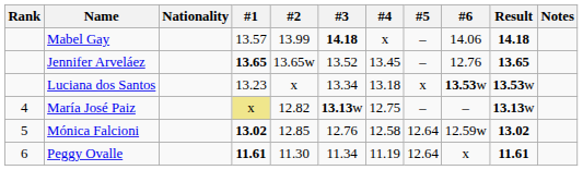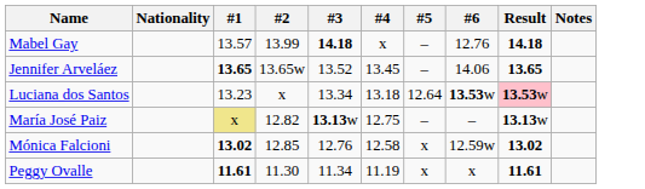- column: Rank | 4 | 5 | 6
Mabel Gay | #6: 14.06 -> 12.76
Jennifer Arveláez | #6: 12.76 -> 14.06
Luciana dos Santos | #5: x -> 12.64
Luciana dos Santos | Result: no background -> pink background
Mónica Falcioni | #5: 12.64 -> x
Peggy Ovalle | #5: 12.64 -> x
